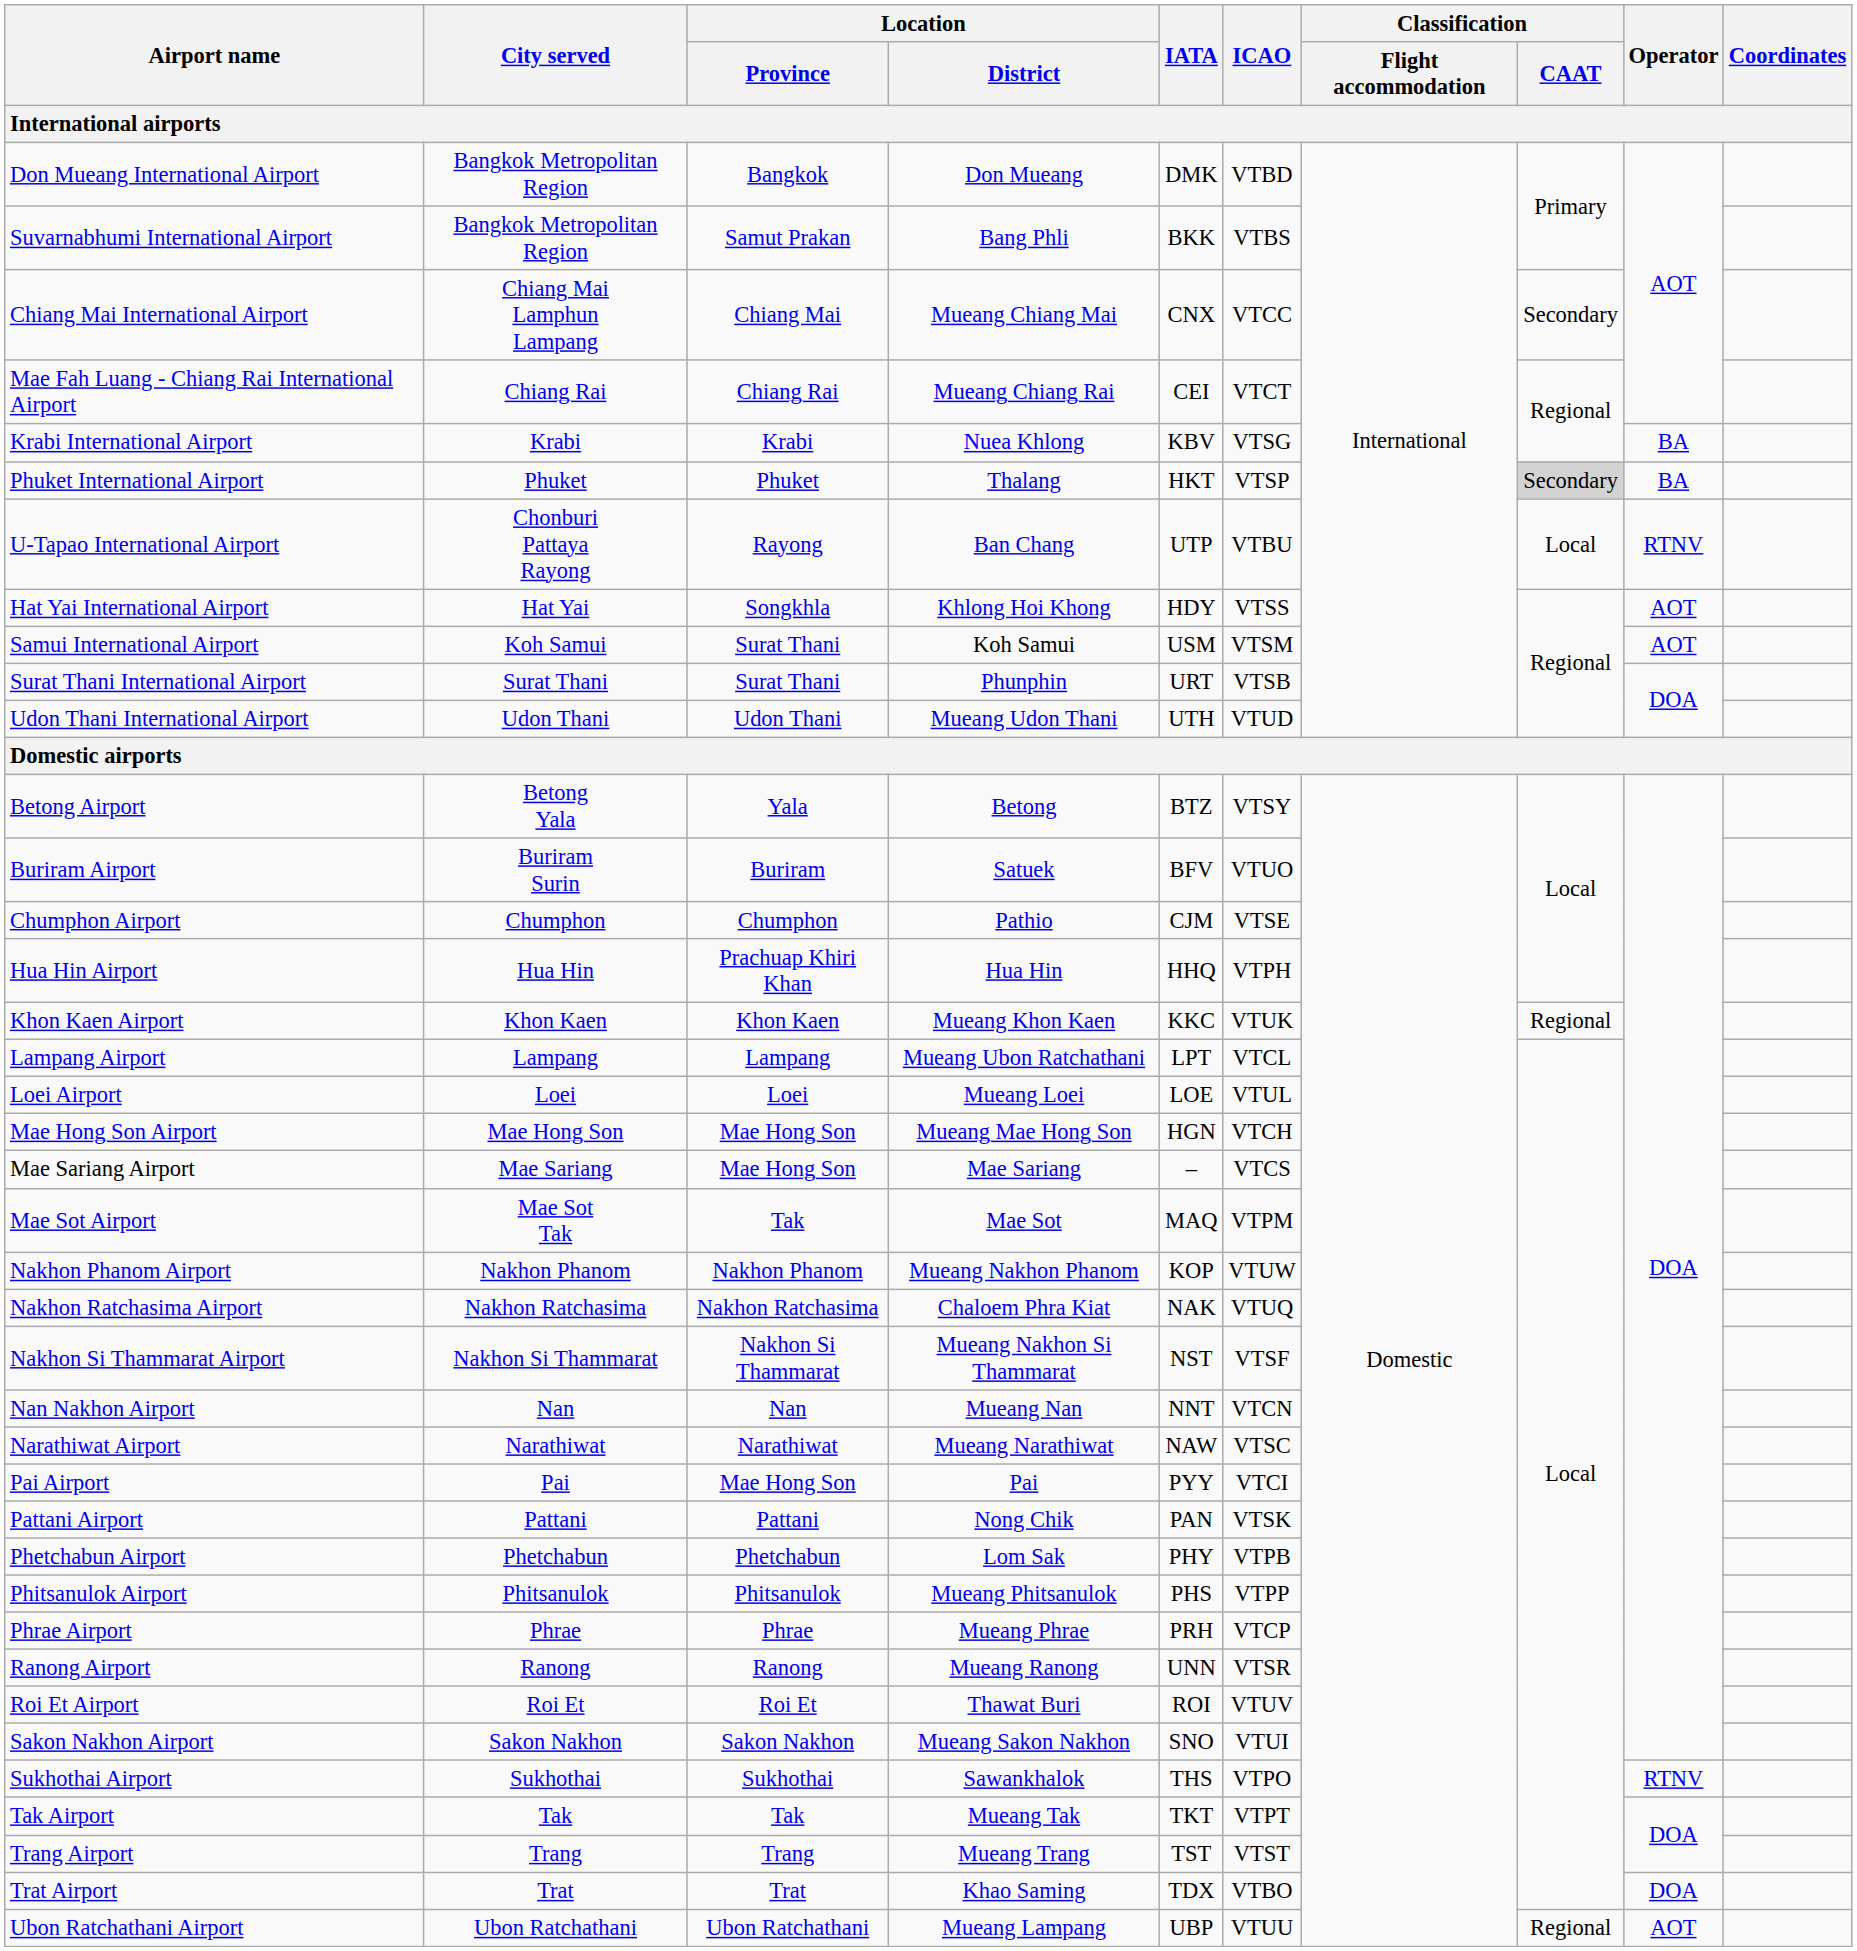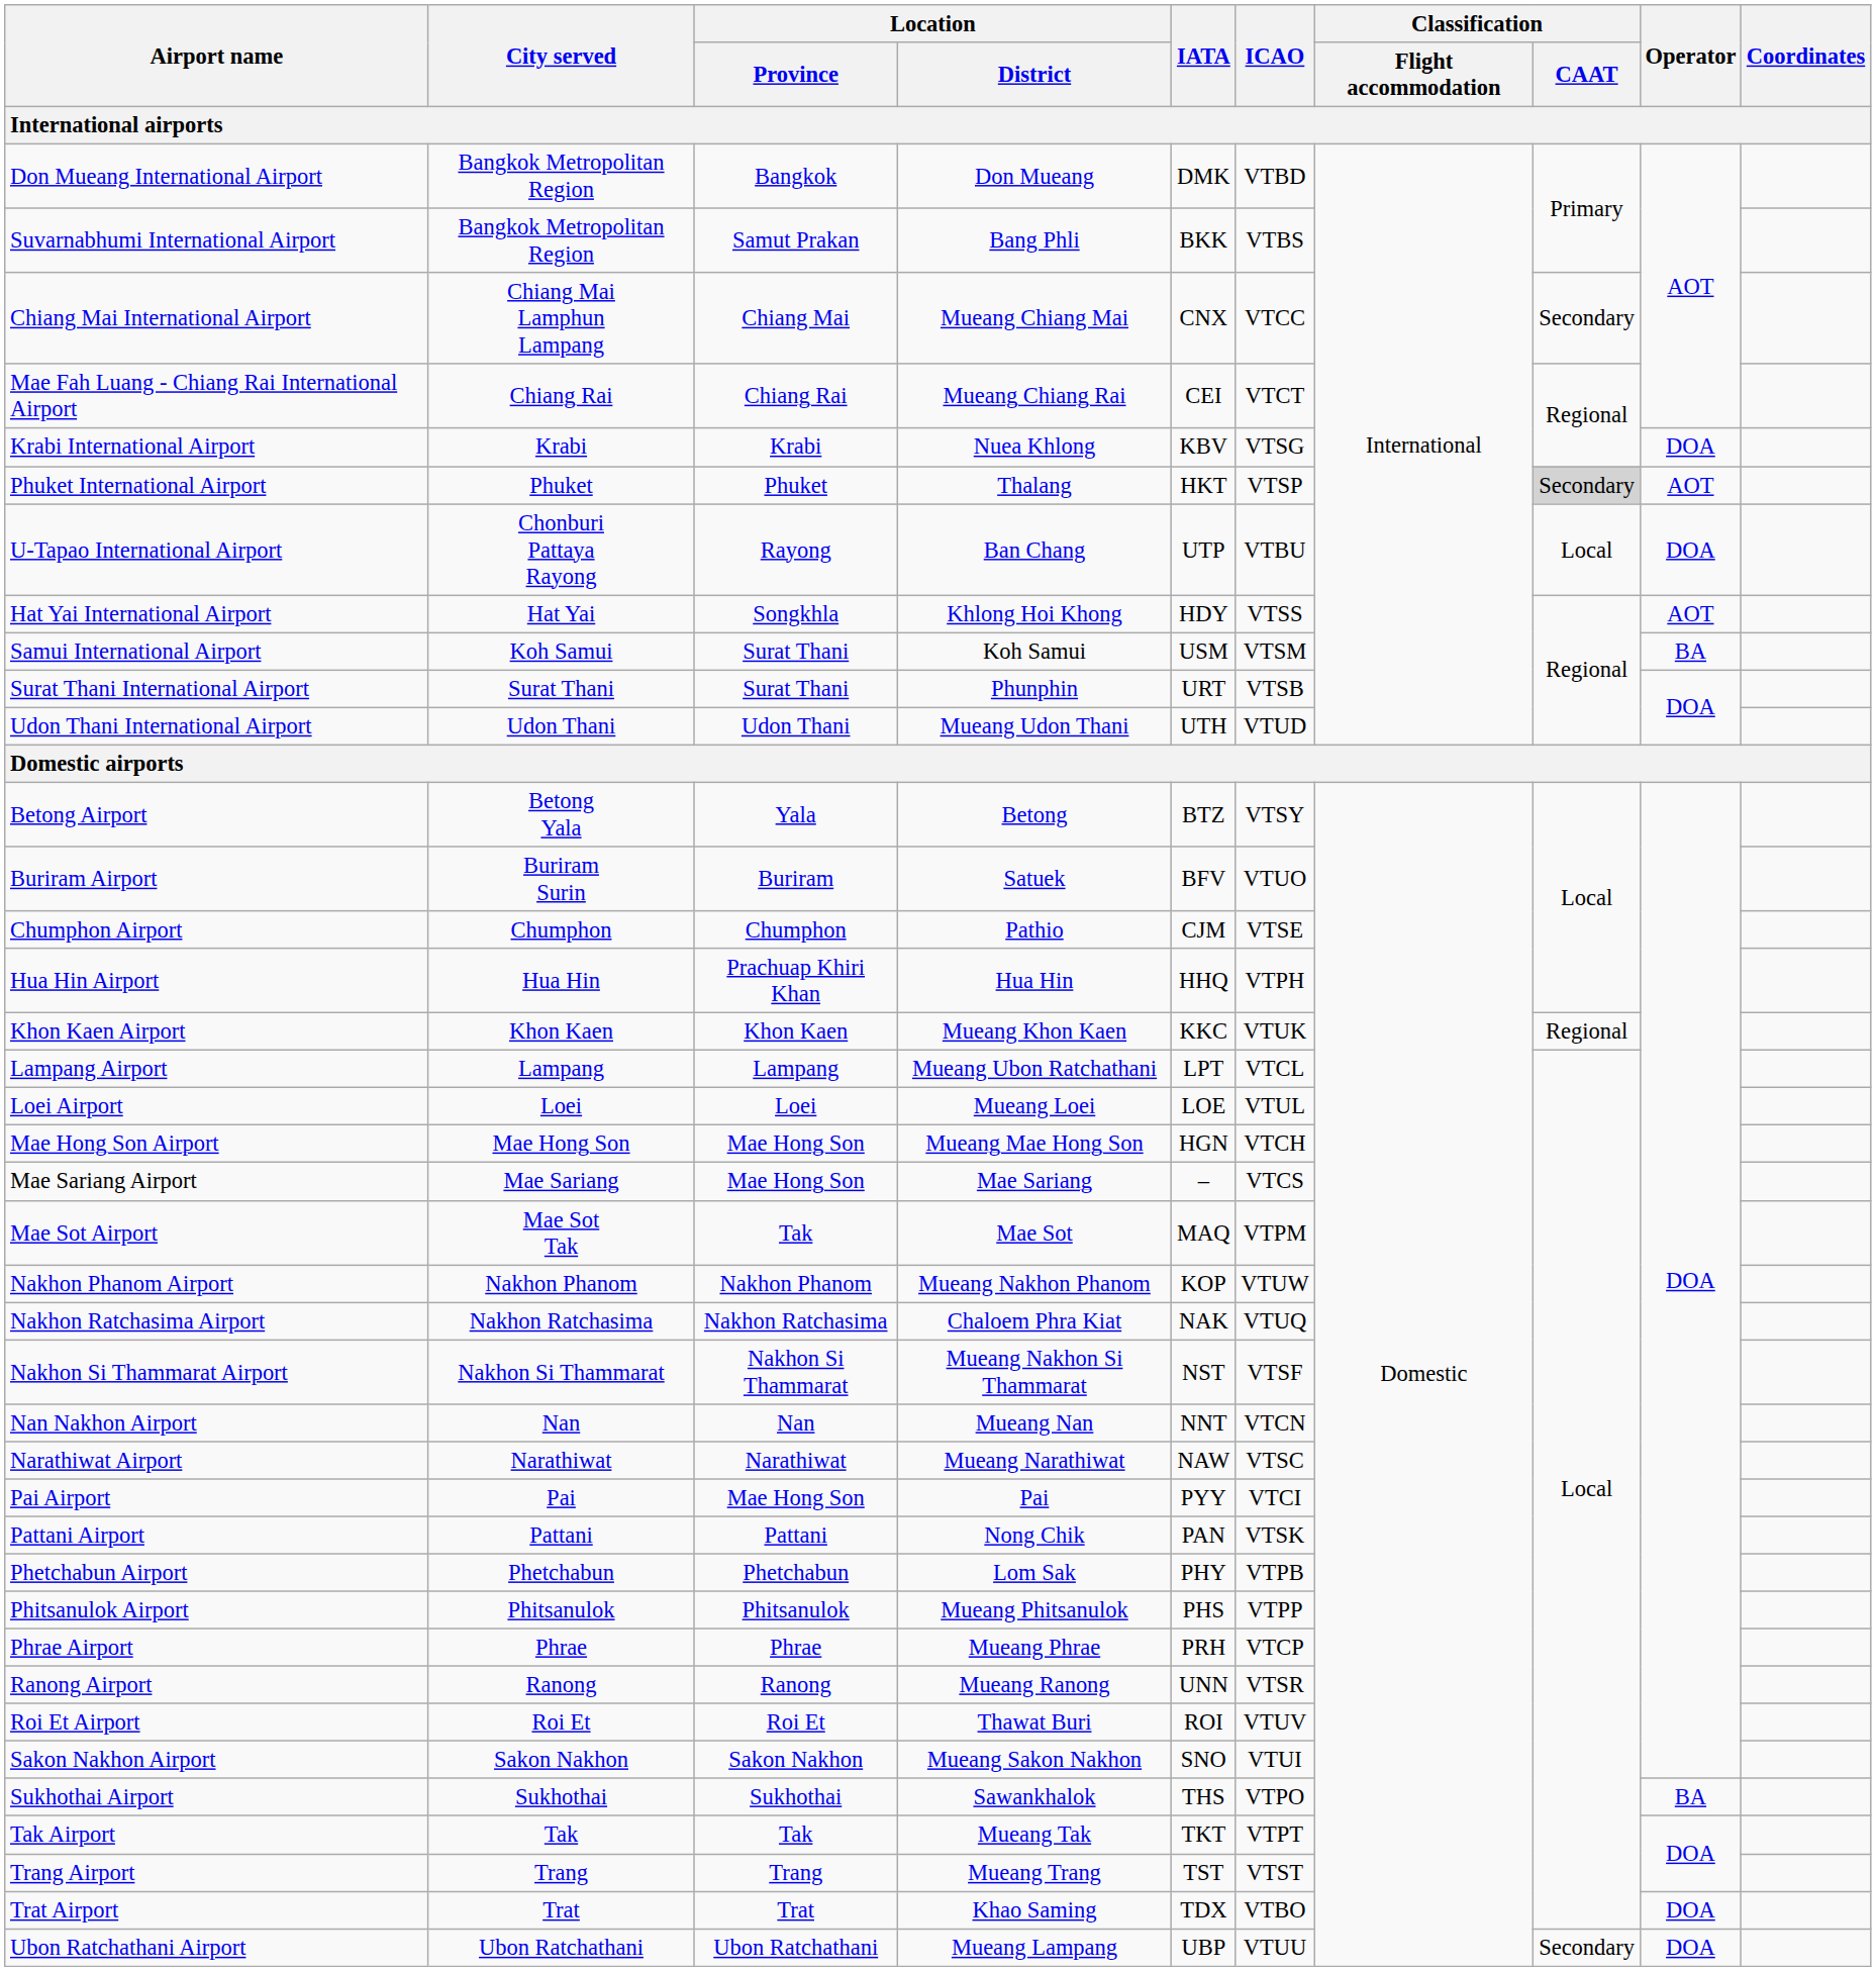Krabi International Airport | Operator: BA -> DOA
Phuket International Airport | Operator: BA -> AOT
U-Tapao International Airport | Operator: RTNV -> DOA
Samui International Airport | Operator: AOT -> BA
Sukhothai Airport | Operator: RTNV -> BA
Ubon Ratchathani Airport | Classification / CAAT: Regional -> Secondary
Ubon Ratchathani Airport | Operator: AOT -> DOA
